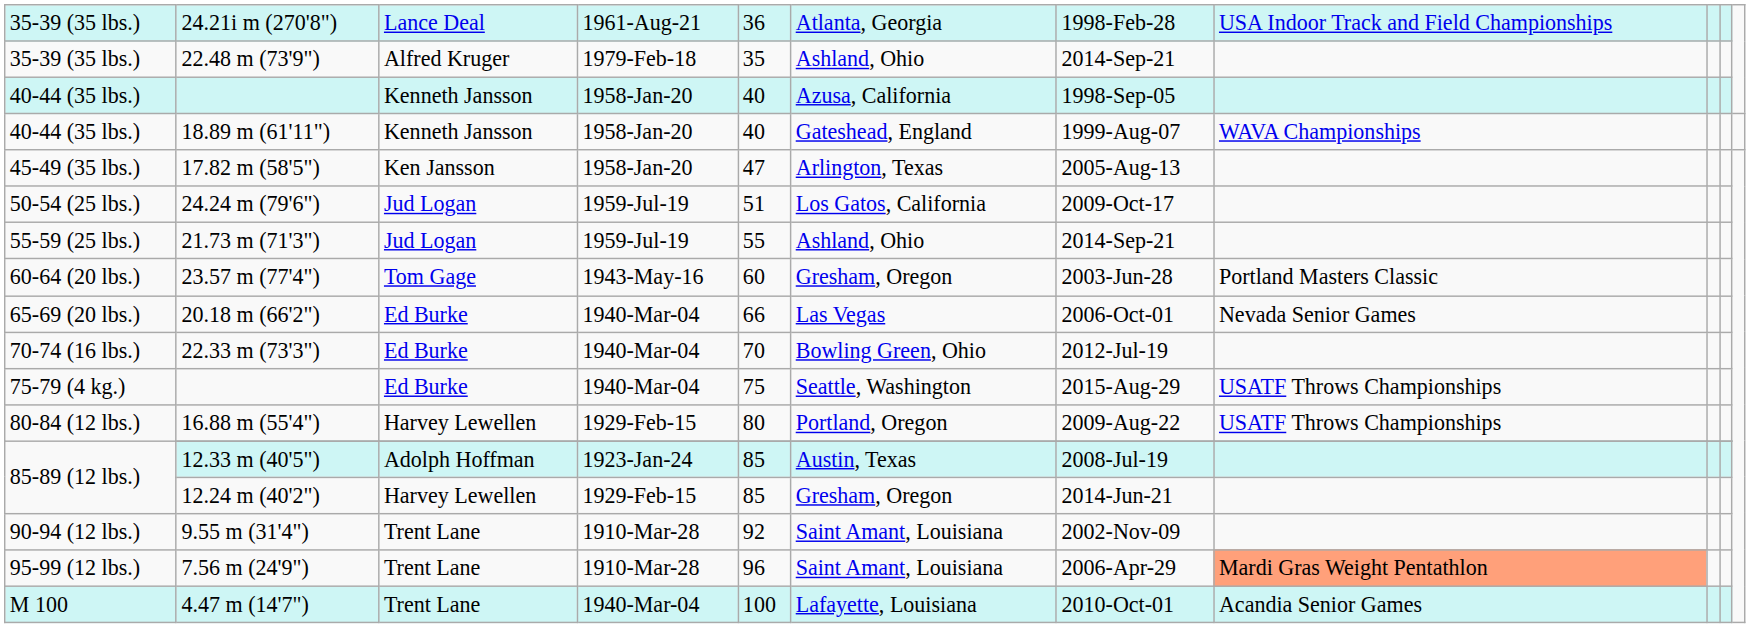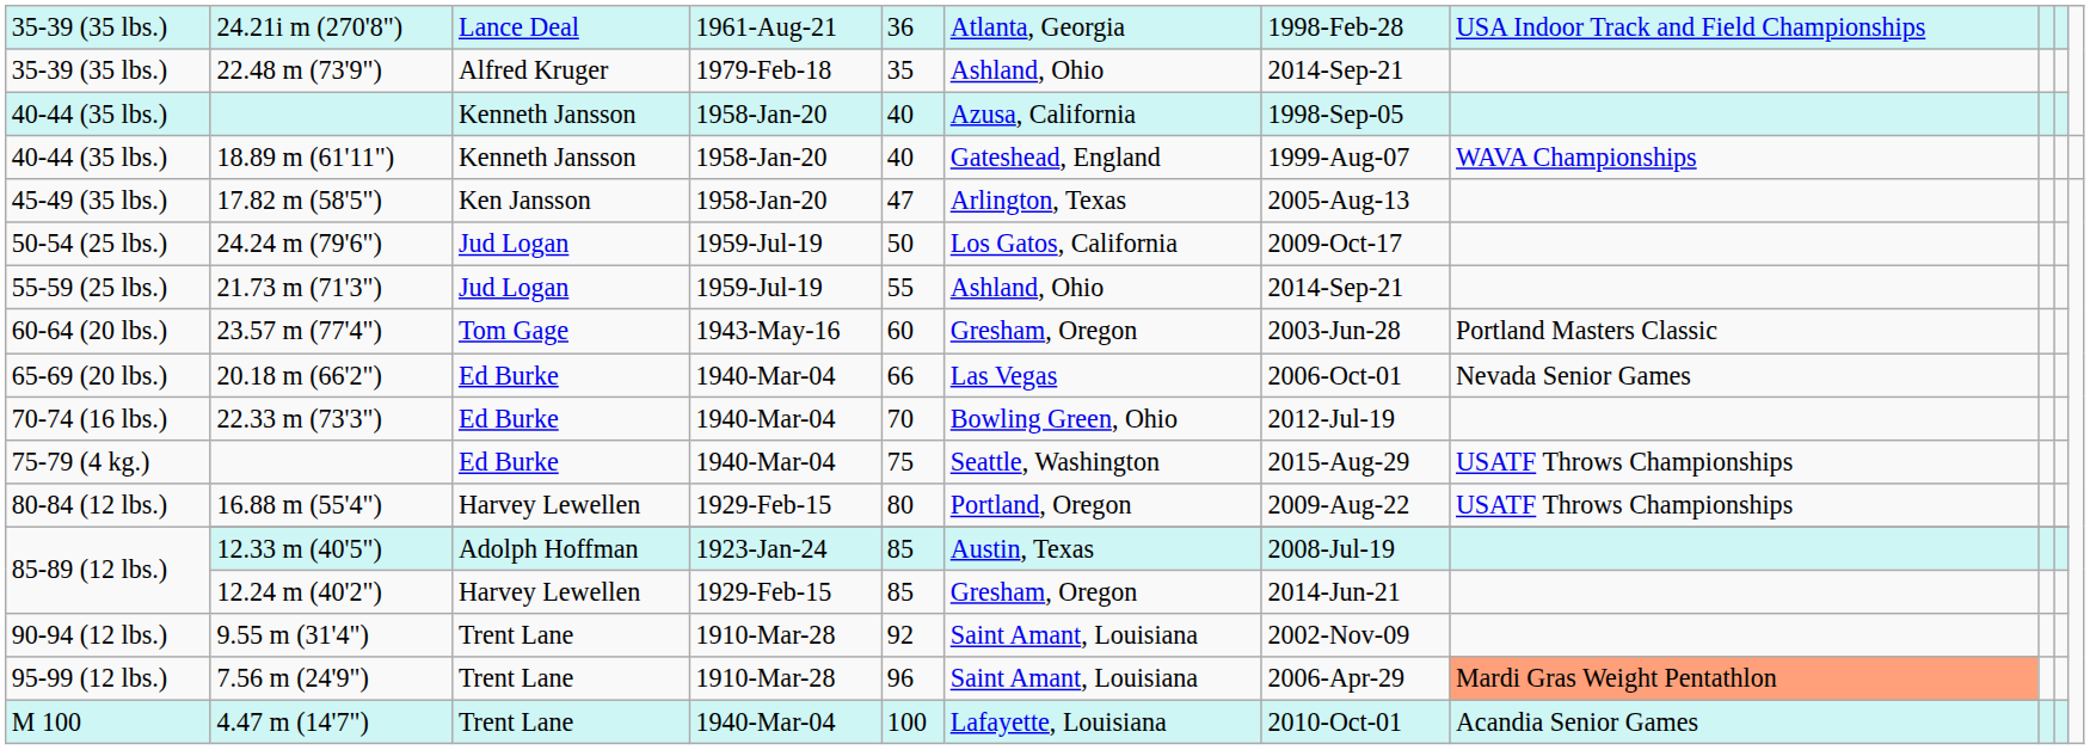24.24 m (79'6") | column 5: 51 -> 50
